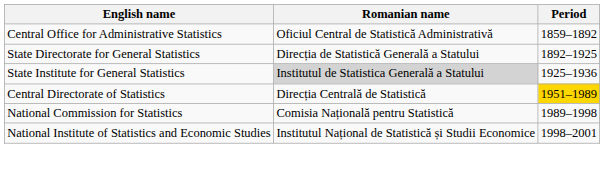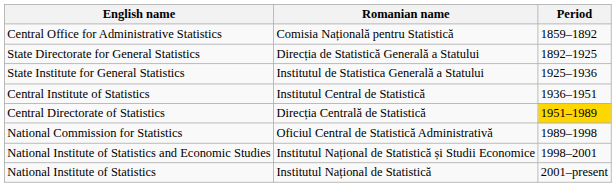Central Office for Administrative Statistics | Romanian name: Oficiul Central de Statistică Administrativă -> Comisia Națională pentru Statistică
State Institute for General Statistics | Romanian name: lightgrey background -> no background
+ row: Central Institute of Statistics | Institutul Central de Statistică | 1936–1951
National Commission for Statistics | Romanian name: Comisia Națională pentru Statistică -> Oficiul Central de Statistică Administrativă
+ row: National Institute of Statistics | Institutul Național de Statistică | 2001–present
